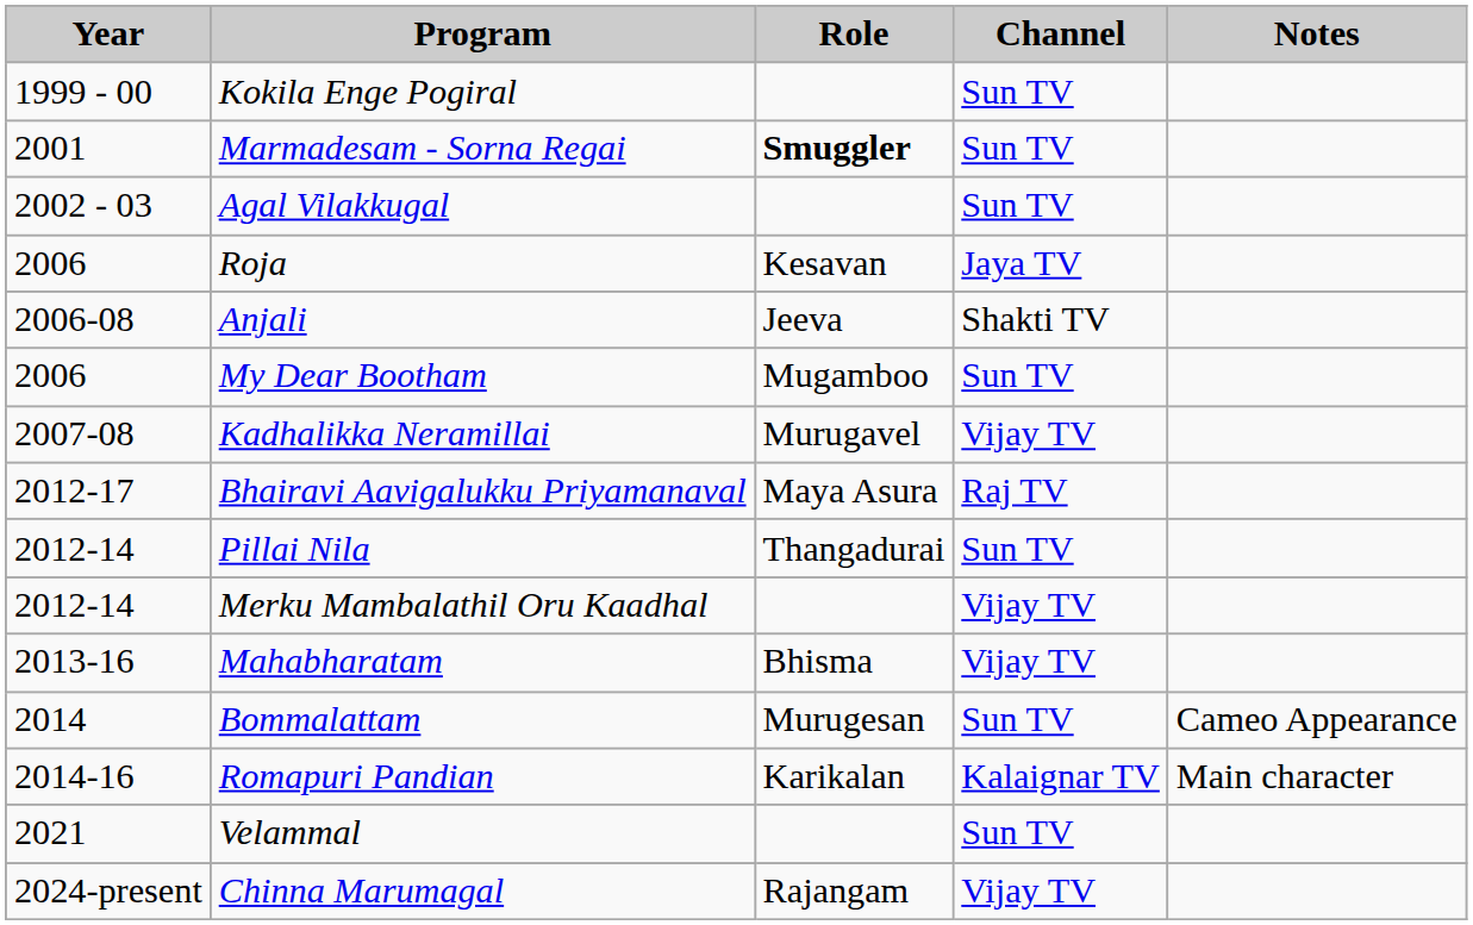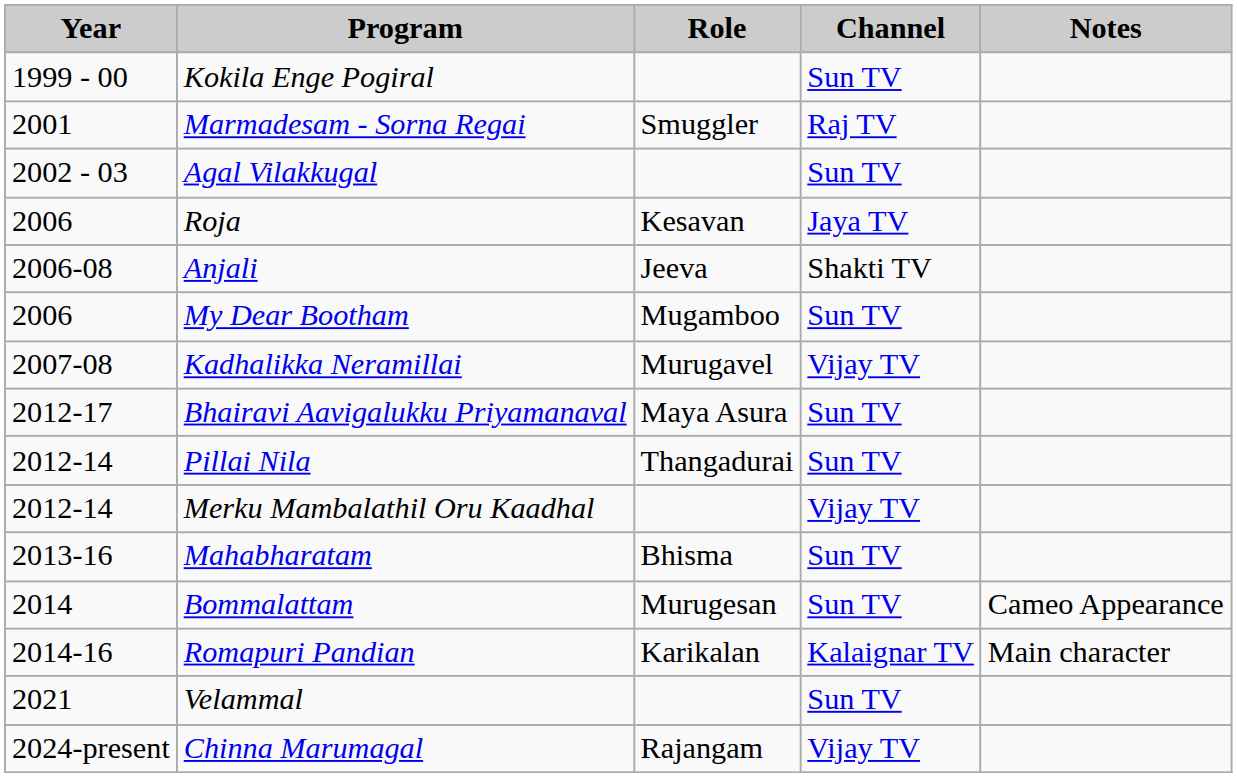Marmadesam - Sorna Regai | Role: bold -> normal
Marmadesam - Sorna Regai | Channel: Sun TV -> Raj TV
Bhairavi Aavigalukku Priyamanaval | Channel: Raj TV -> Sun TV
Mahabharatam | Channel: Vijay TV -> Sun TV
